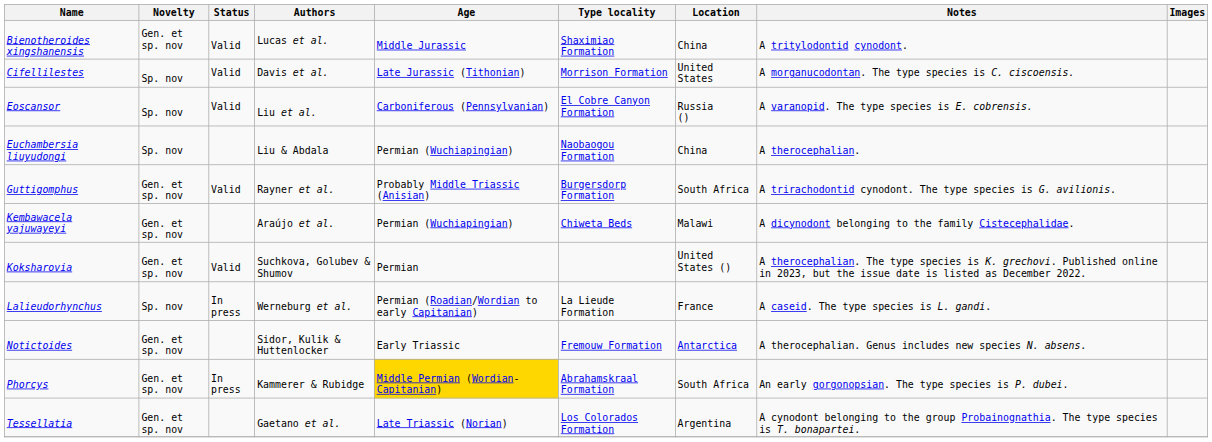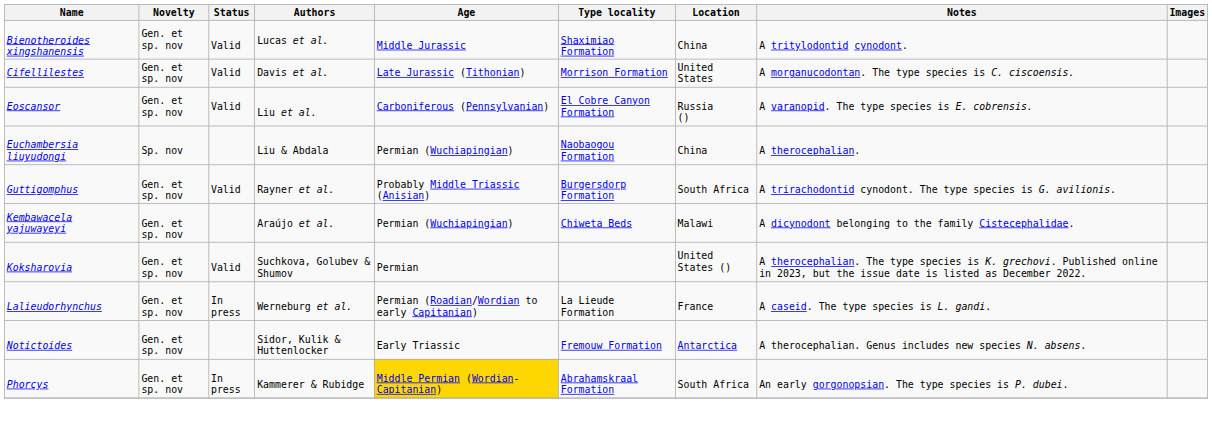Cifellilestes | Novelty: Sp. nov -> Gen. et sp. nov
Eoscansor | Novelty: Sp. nov -> Gen. et sp. nov
Lalieudorhynchus | Novelty: Sp. nov -> Gen. et sp. nov
- row: Tessellatia | Gen. et sp. nov | Gaetano et al. | Late Triassic (Norian) | Los Colorados Formation | Argentina | A cynodont belonging to the group Probainognathia. The type species is T. bonapartei.
